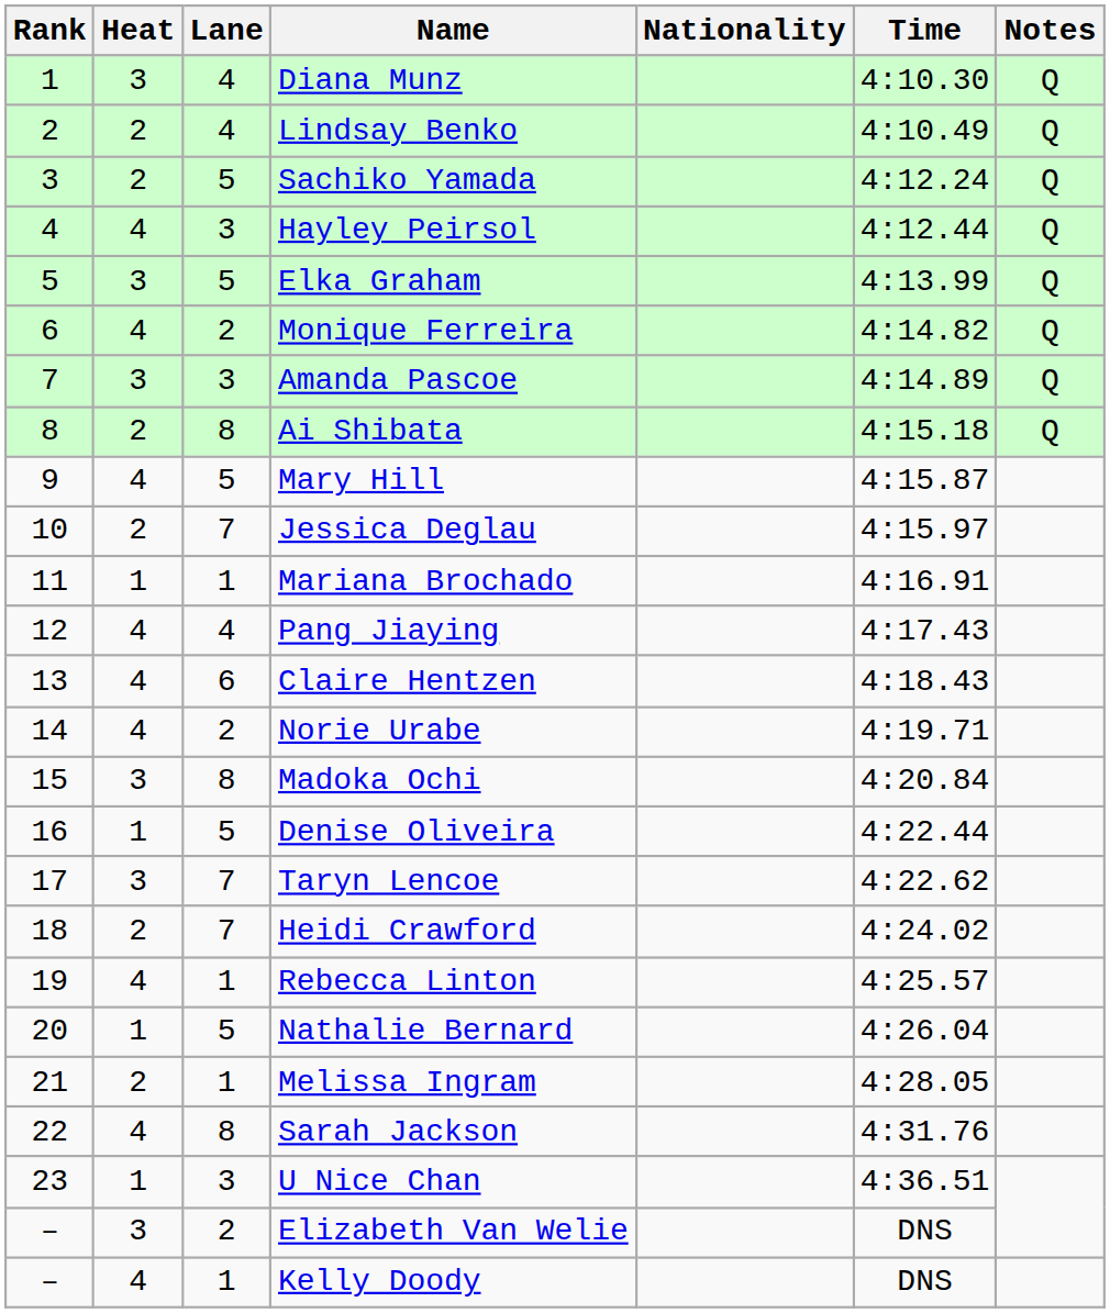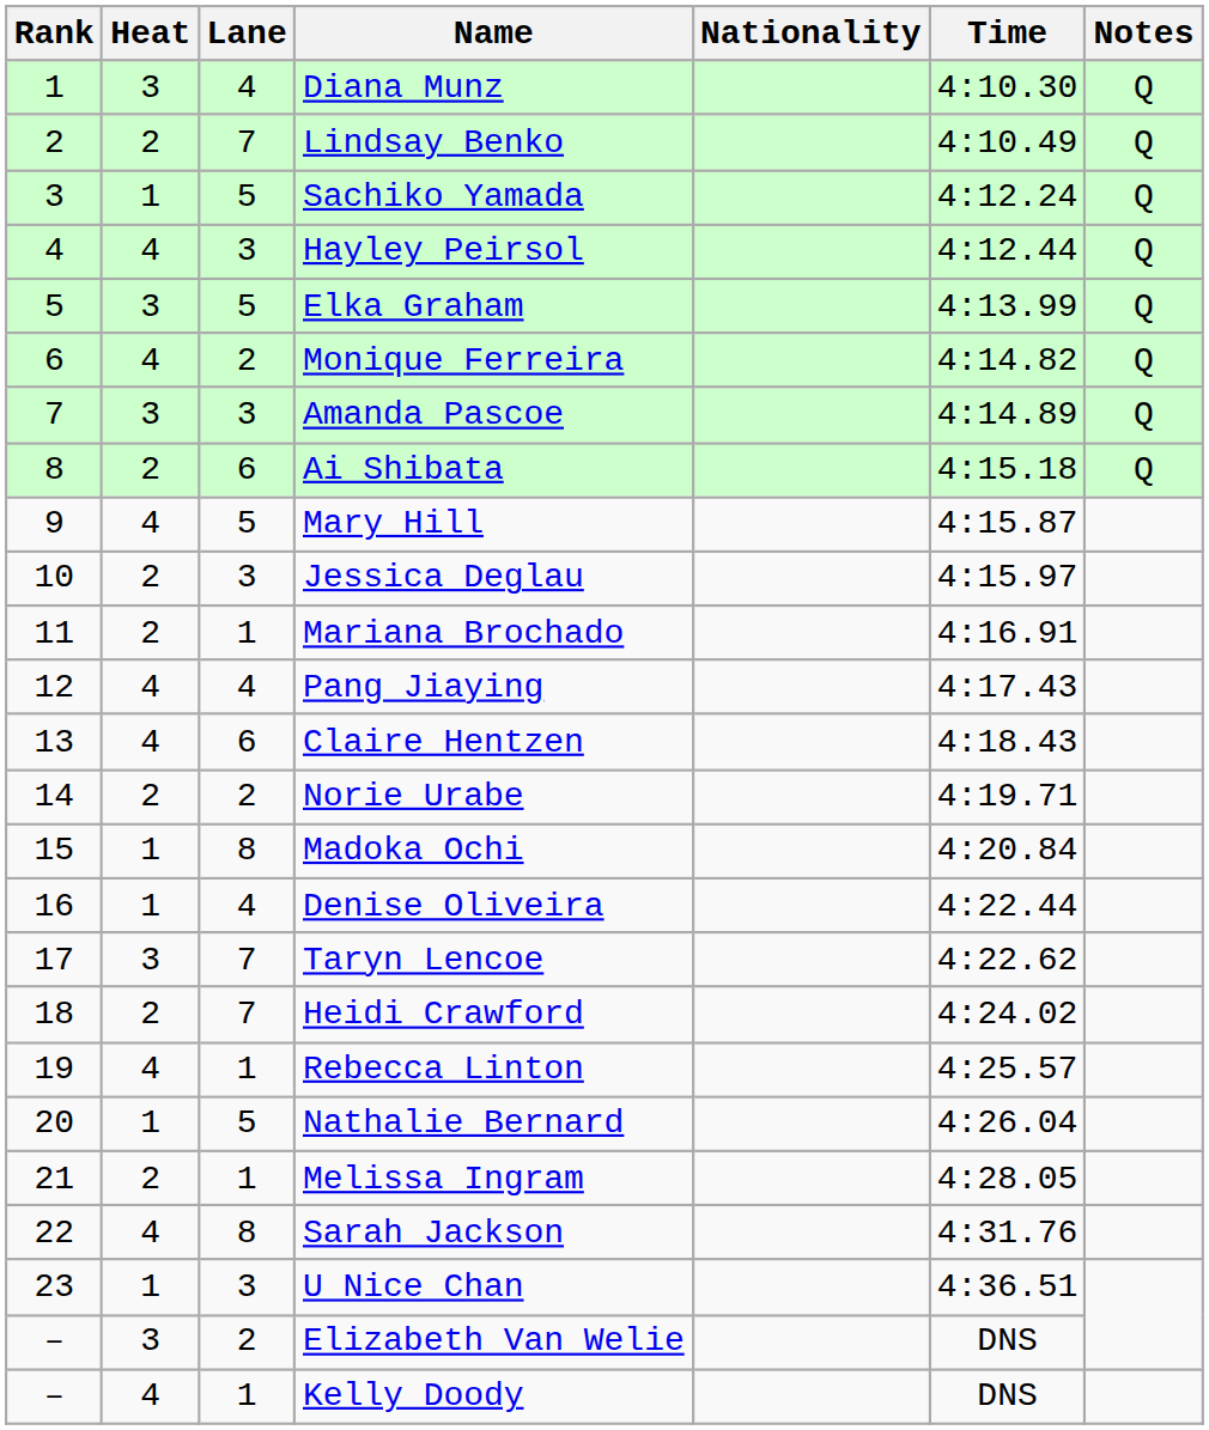Lindsay Benko | Lane: 4 -> 7
Sachiko Yamada | Heat: 2 -> 1
Ai Shibata | Lane: 8 -> 6
Jessica Deglau | Lane: 7 -> 3
Mariana Brochado | Heat: 1 -> 2
Norie Urabe | Heat: 4 -> 2
Madoka Ochi | Heat: 3 -> 1
Denise Oliveira | Lane: 5 -> 4
